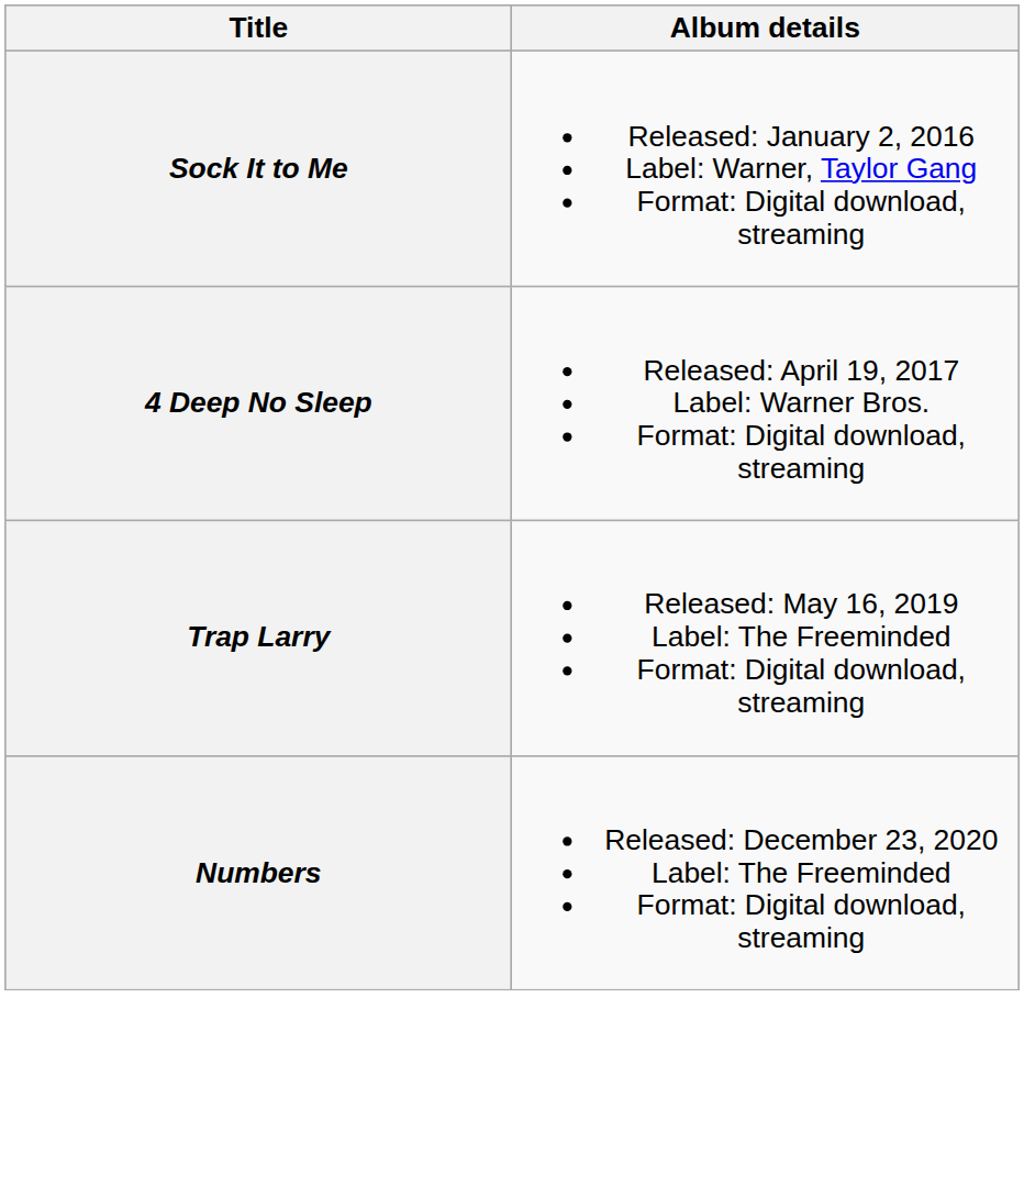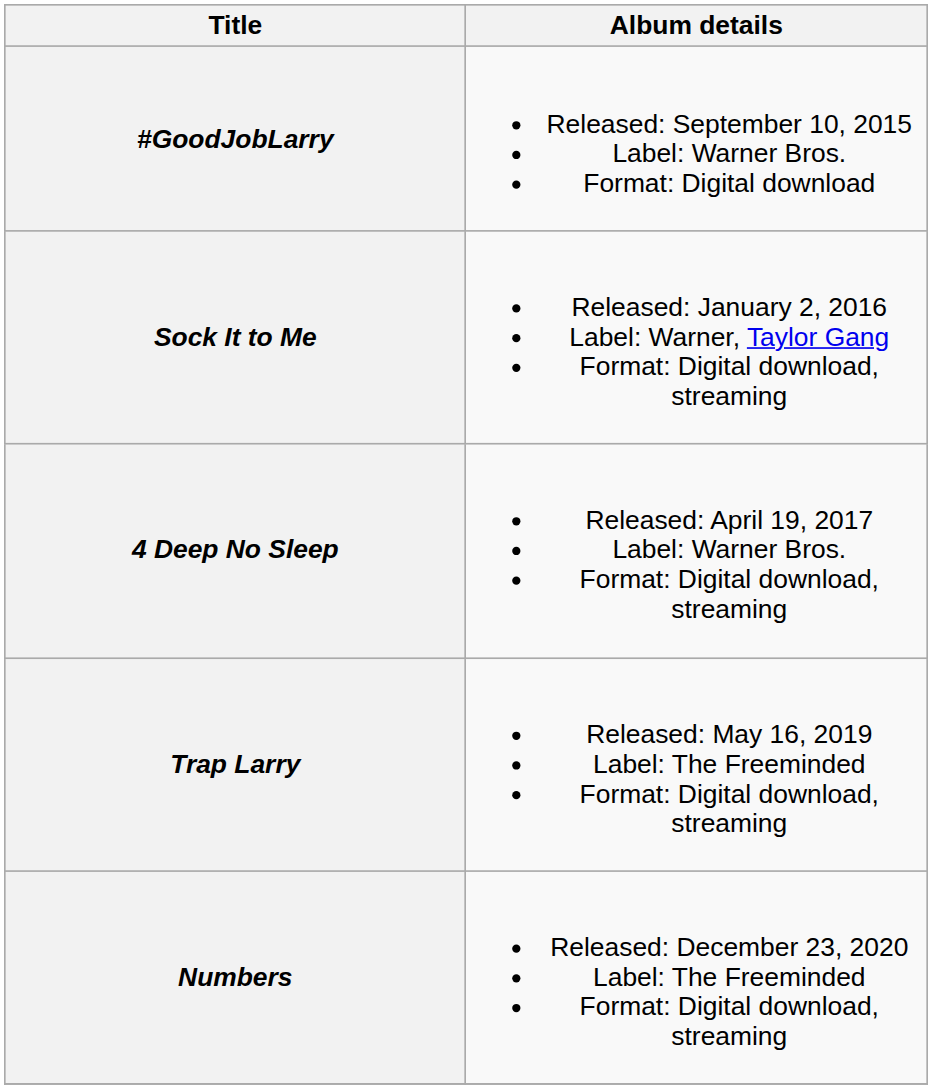+ row: #GoodJobLarry | Released: September 10, 2015 Label: Warner Bros. Format: Digital download
